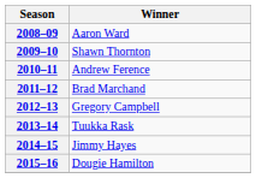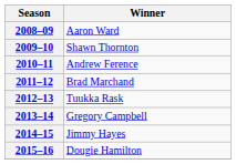2012–13 | Winner: Gregory Campbell -> Tuukka Rask
2013–14 | Winner: Tuukka Rask -> Gregory Campbell
